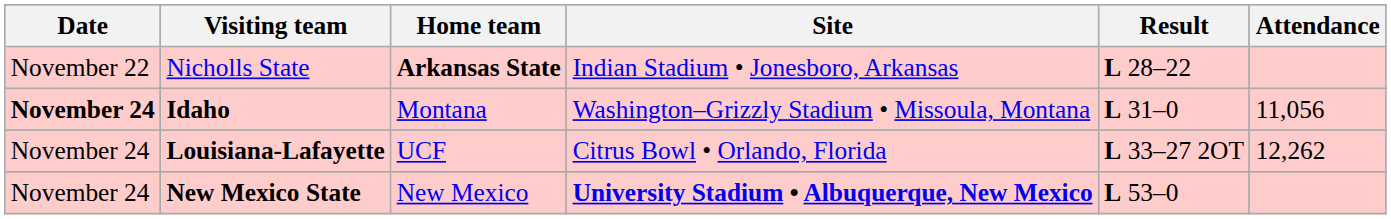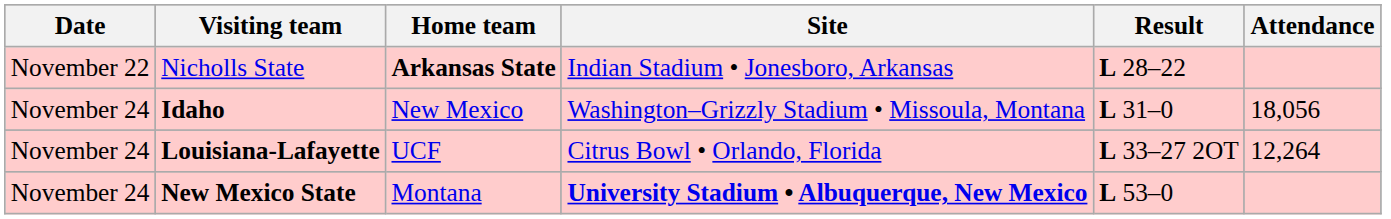Idaho | Date: bold -> normal
Idaho | Home team: Montana -> New Mexico
Idaho | Attendance: 11,056 -> 18,056
Louisiana-Lafayette | Attendance: 12,262 -> 12,264
New Mexico State | Home team: New Mexico -> Montana
